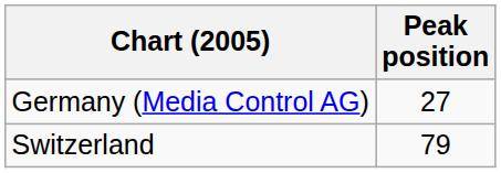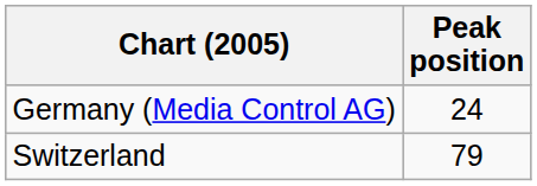Germany (Media Control AG) | Peak position: 27 -> 24
